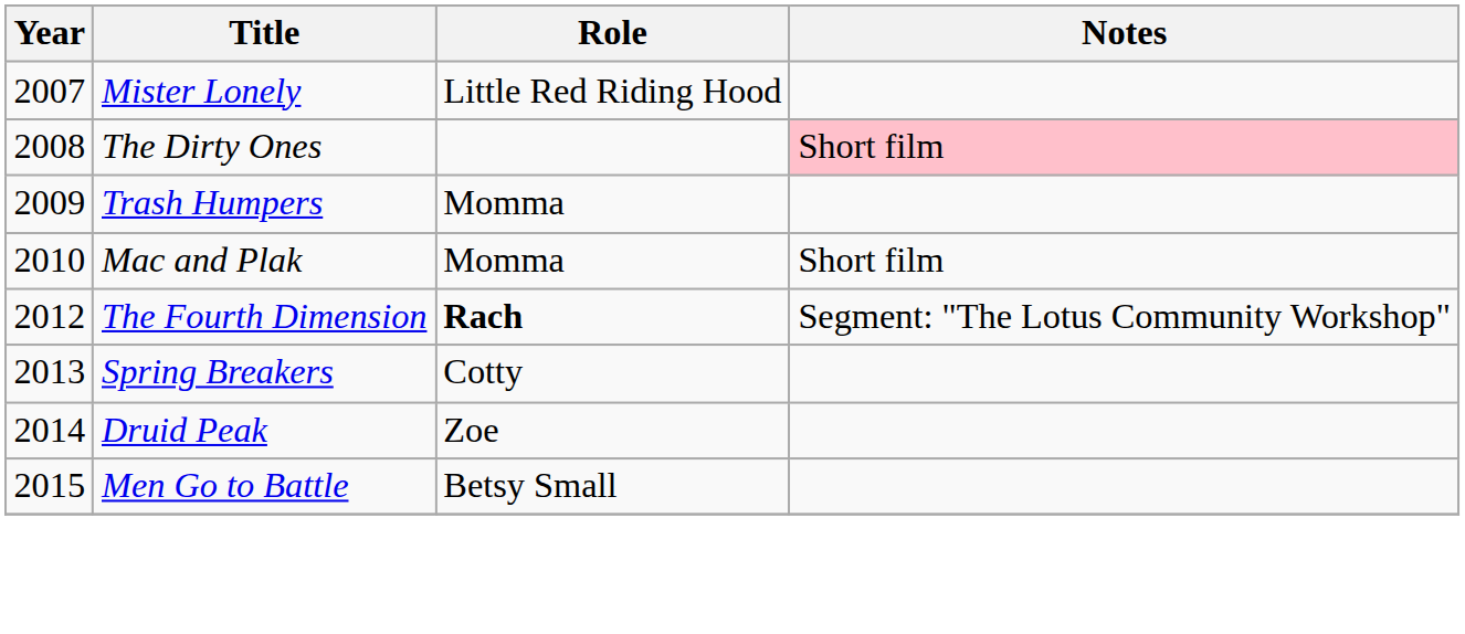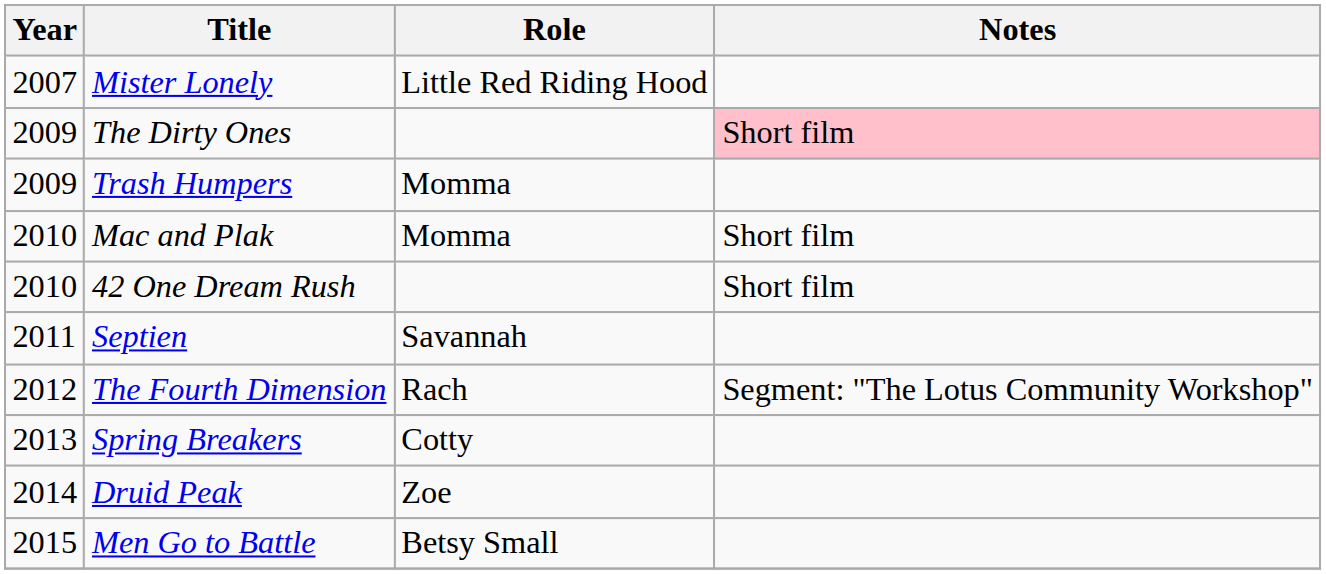The Dirty Ones | Year: 2008 -> 2009
+ row: 2010 | 42 One Dream Rush | Short film
+ row: 2011 | Septien | Savannah
The Fourth Dimension | Role: bold -> normal
